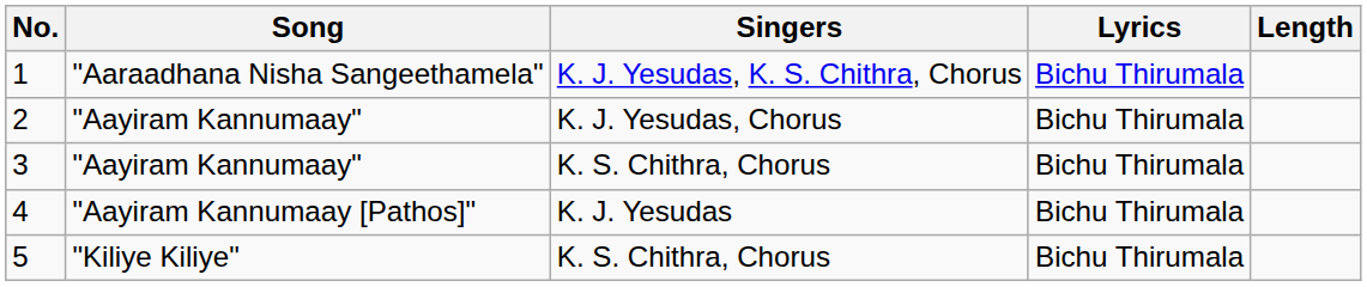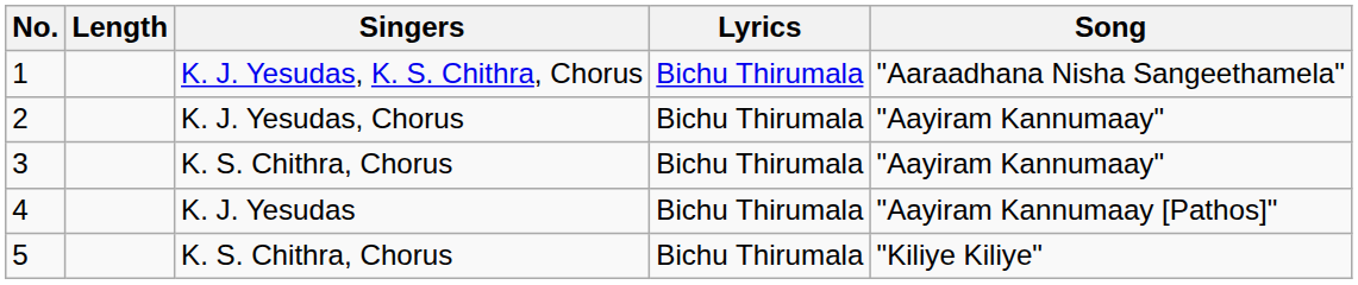columns swapped: Song <-> Length
